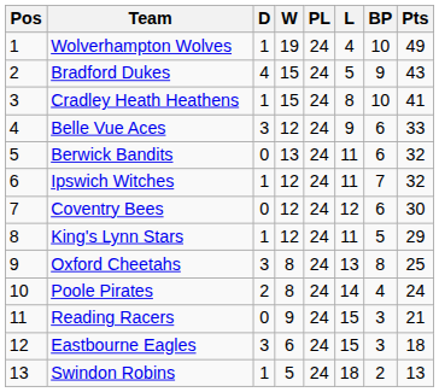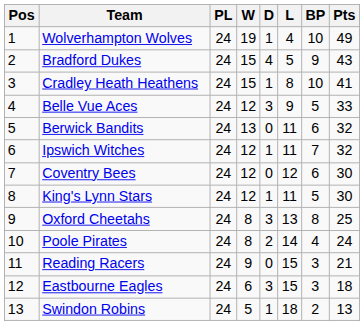columns swapped: PL <-> D
Belle Vue Aces | BP: 6 -> 5
King's Lynn Stars | Pts: 29 -> 30
